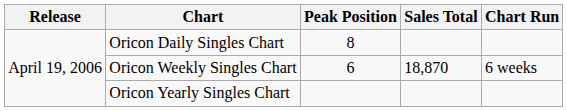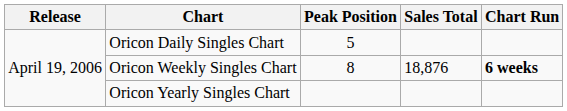Oricon Daily Singles Chart | Peak Position: 8 -> 5
Oricon Weekly Singles Chart | Peak Position: 6 -> 8
Oricon Weekly Singles Chart | Sales Total: 18,870 -> 18,876
Oricon Weekly Singles Chart | Chart Run: normal -> bold
